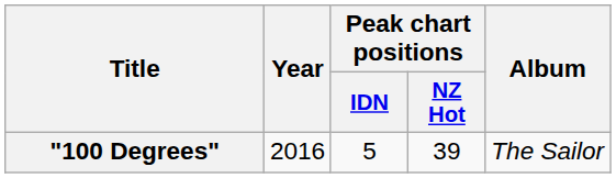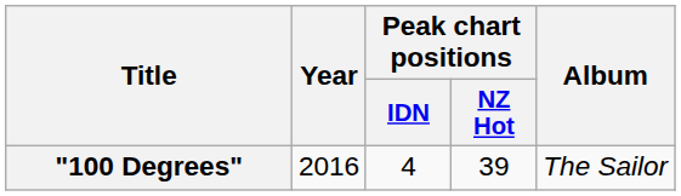"100 Degrees" | Peak chart positions / IDN: 5 -> 4
